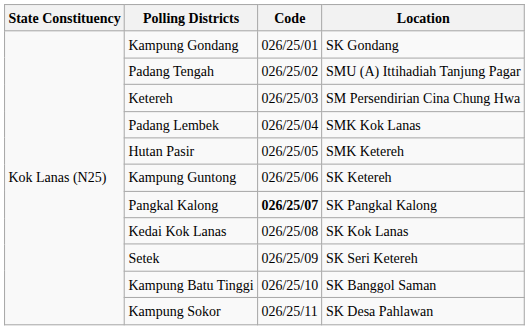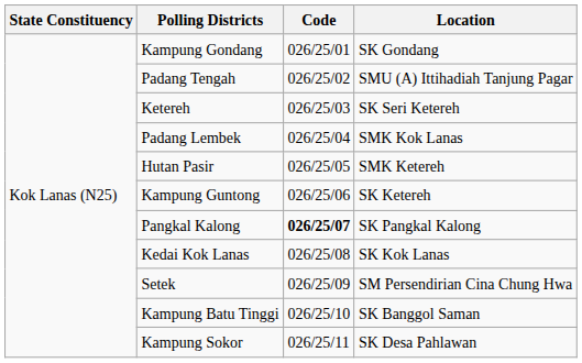Ketereh | Location: SM Persendirian Cina Chung Hwa -> SK Seri Ketereh
Setek | Location: SK Seri Ketereh -> SM Persendirian Cina Chung Hwa
